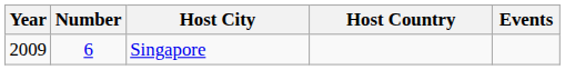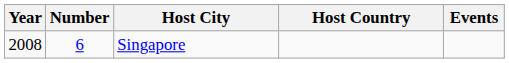Singapore | Year: 2009 -> 2008
